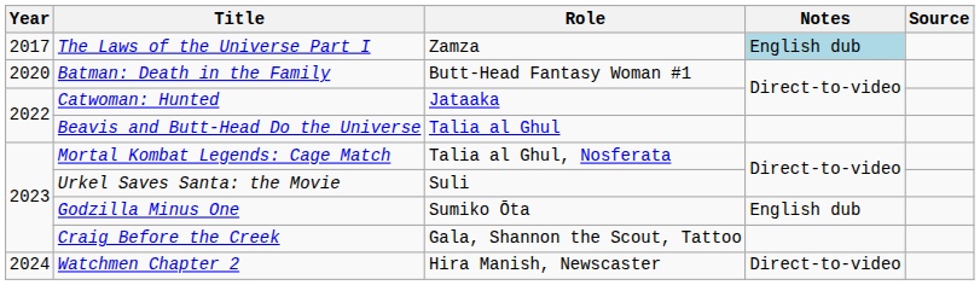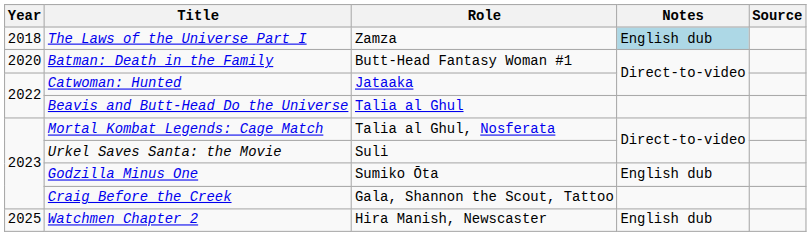The Laws of the Universe Part I | Year: 2017 -> 2018
Watchmen Chapter 2 | Year: 2024 -> 2025
Watchmen Chapter 2 | Notes: Direct-to-video -> English dub
